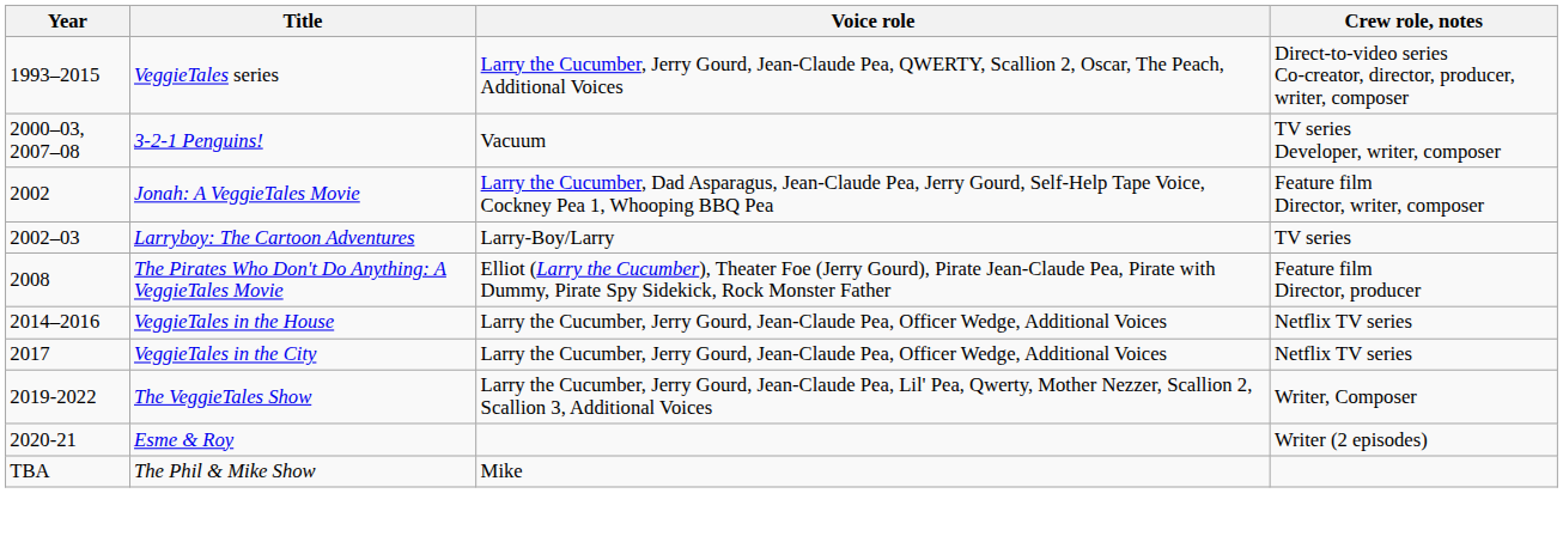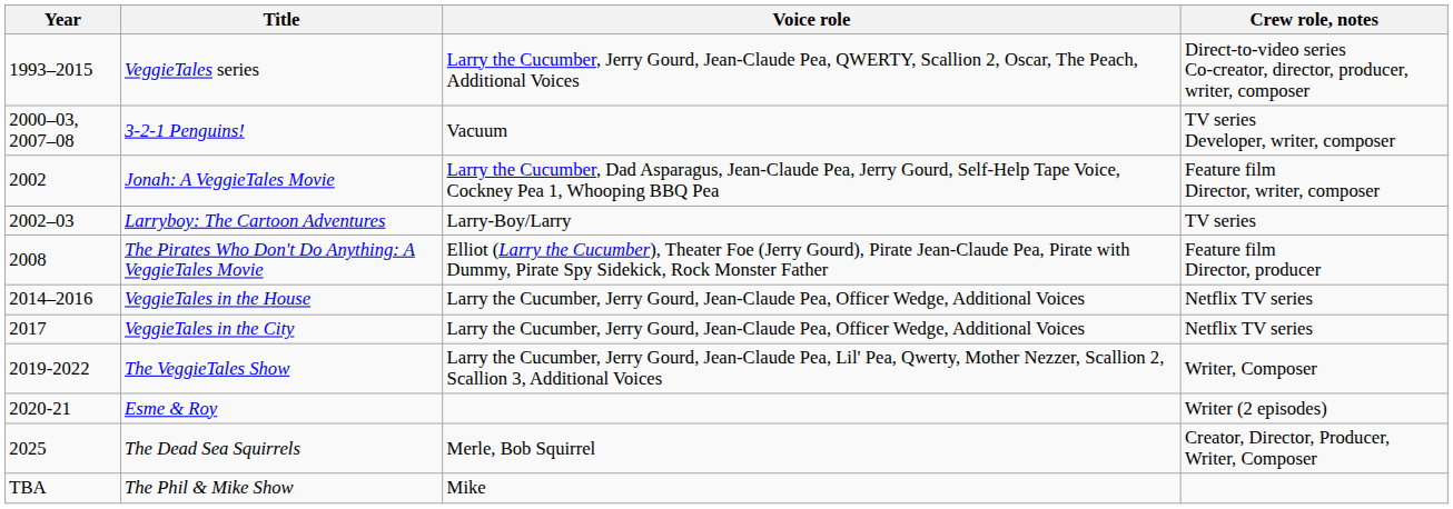+ row: 2025 | The Dead Sea Squirrels | Merle, Bob Squirrel | Creator, Director, Producer, Writer, Composer
